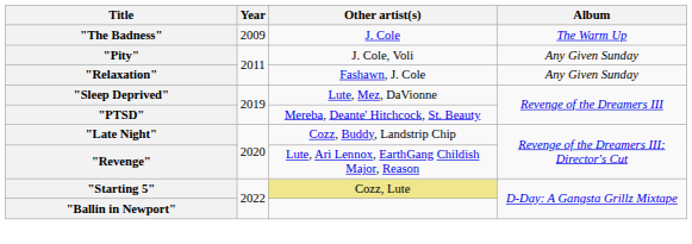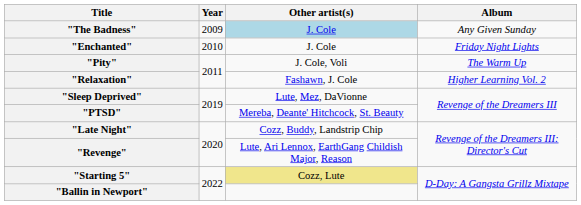"The Badness" | Other artist(s): no background -> lightblue background
"The Badness" | Album: The Warm Up -> Any Given Sunday
+ row: "Enchanted" | 2010 | J. Cole | Friday Night Lights
"Pity" | Album: Any Given Sunday -> The Warm Up
"Relaxation" | Album: Any Given Sunday -> Higher Learning Vol. 2
